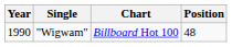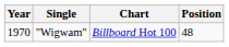"Wigwam" | Year: 1990 -> 1970
